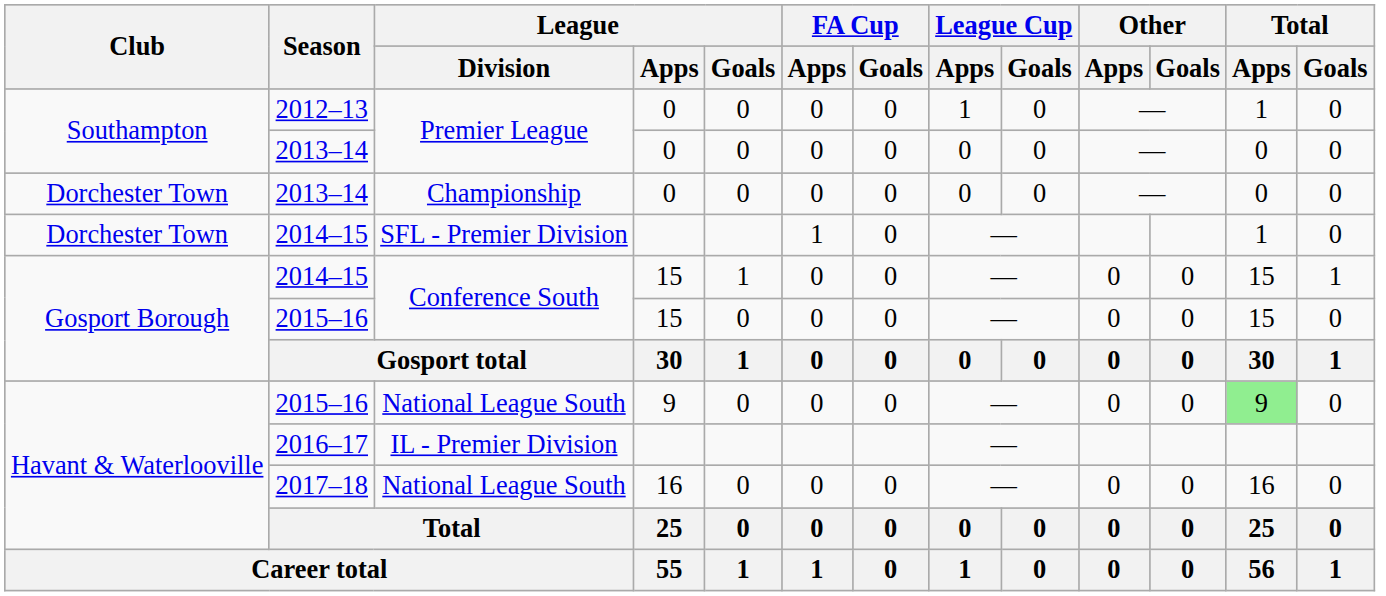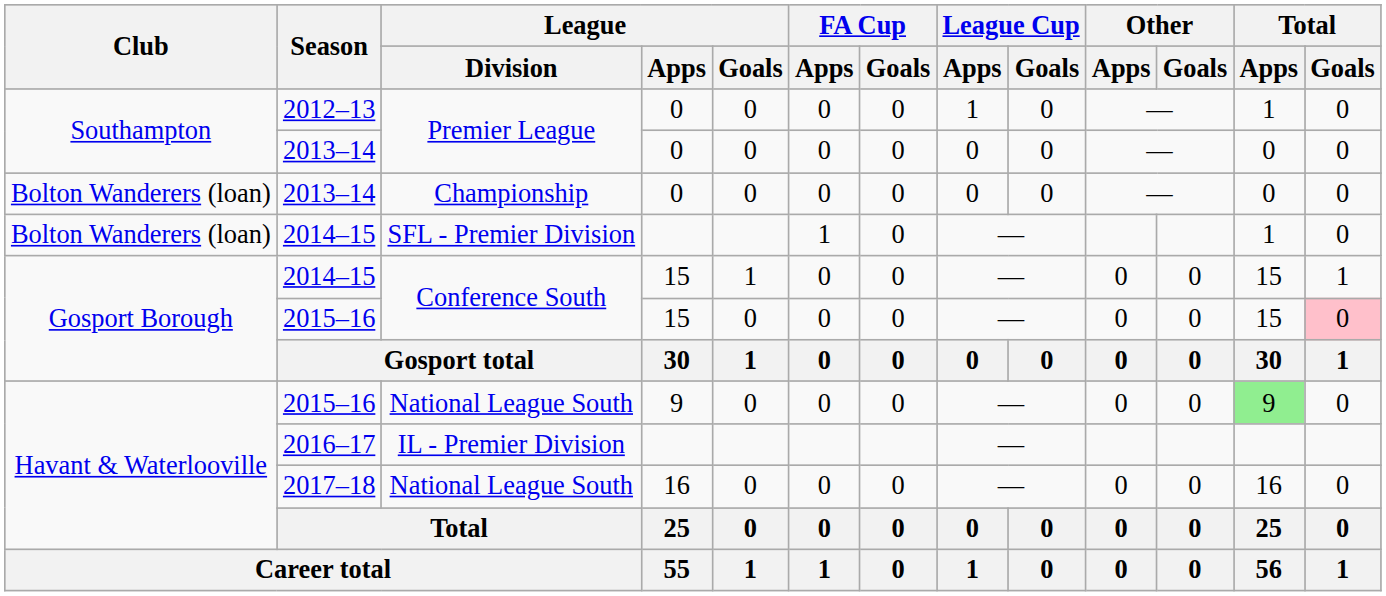2013–14 / Championship | Club: Dorchester Town -> Bolton Wanderers (loan)
2014–15 / SFL - Premier Division | Club: Dorchester Town -> Bolton Wanderers (loan)
2015–16 / Conference South | Total / Goals: no background -> pink background
